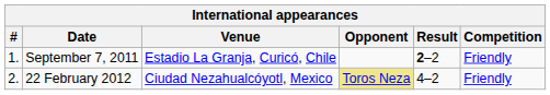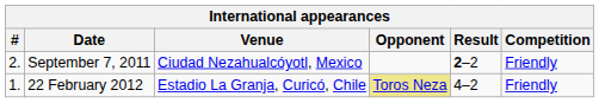September 7, 2011 | #: 1. -> 2.
September 7, 2011 | Venue: Estadio La Granja, Curicó, Chile -> Ciudad Nezahualcóyotl, Mexico
22 February 2012 | #: 2. -> 1.
22 February 2012 | Venue: Ciudad Nezahualcóyotl, Mexico -> Estadio La Granja, Curicó, Chile
